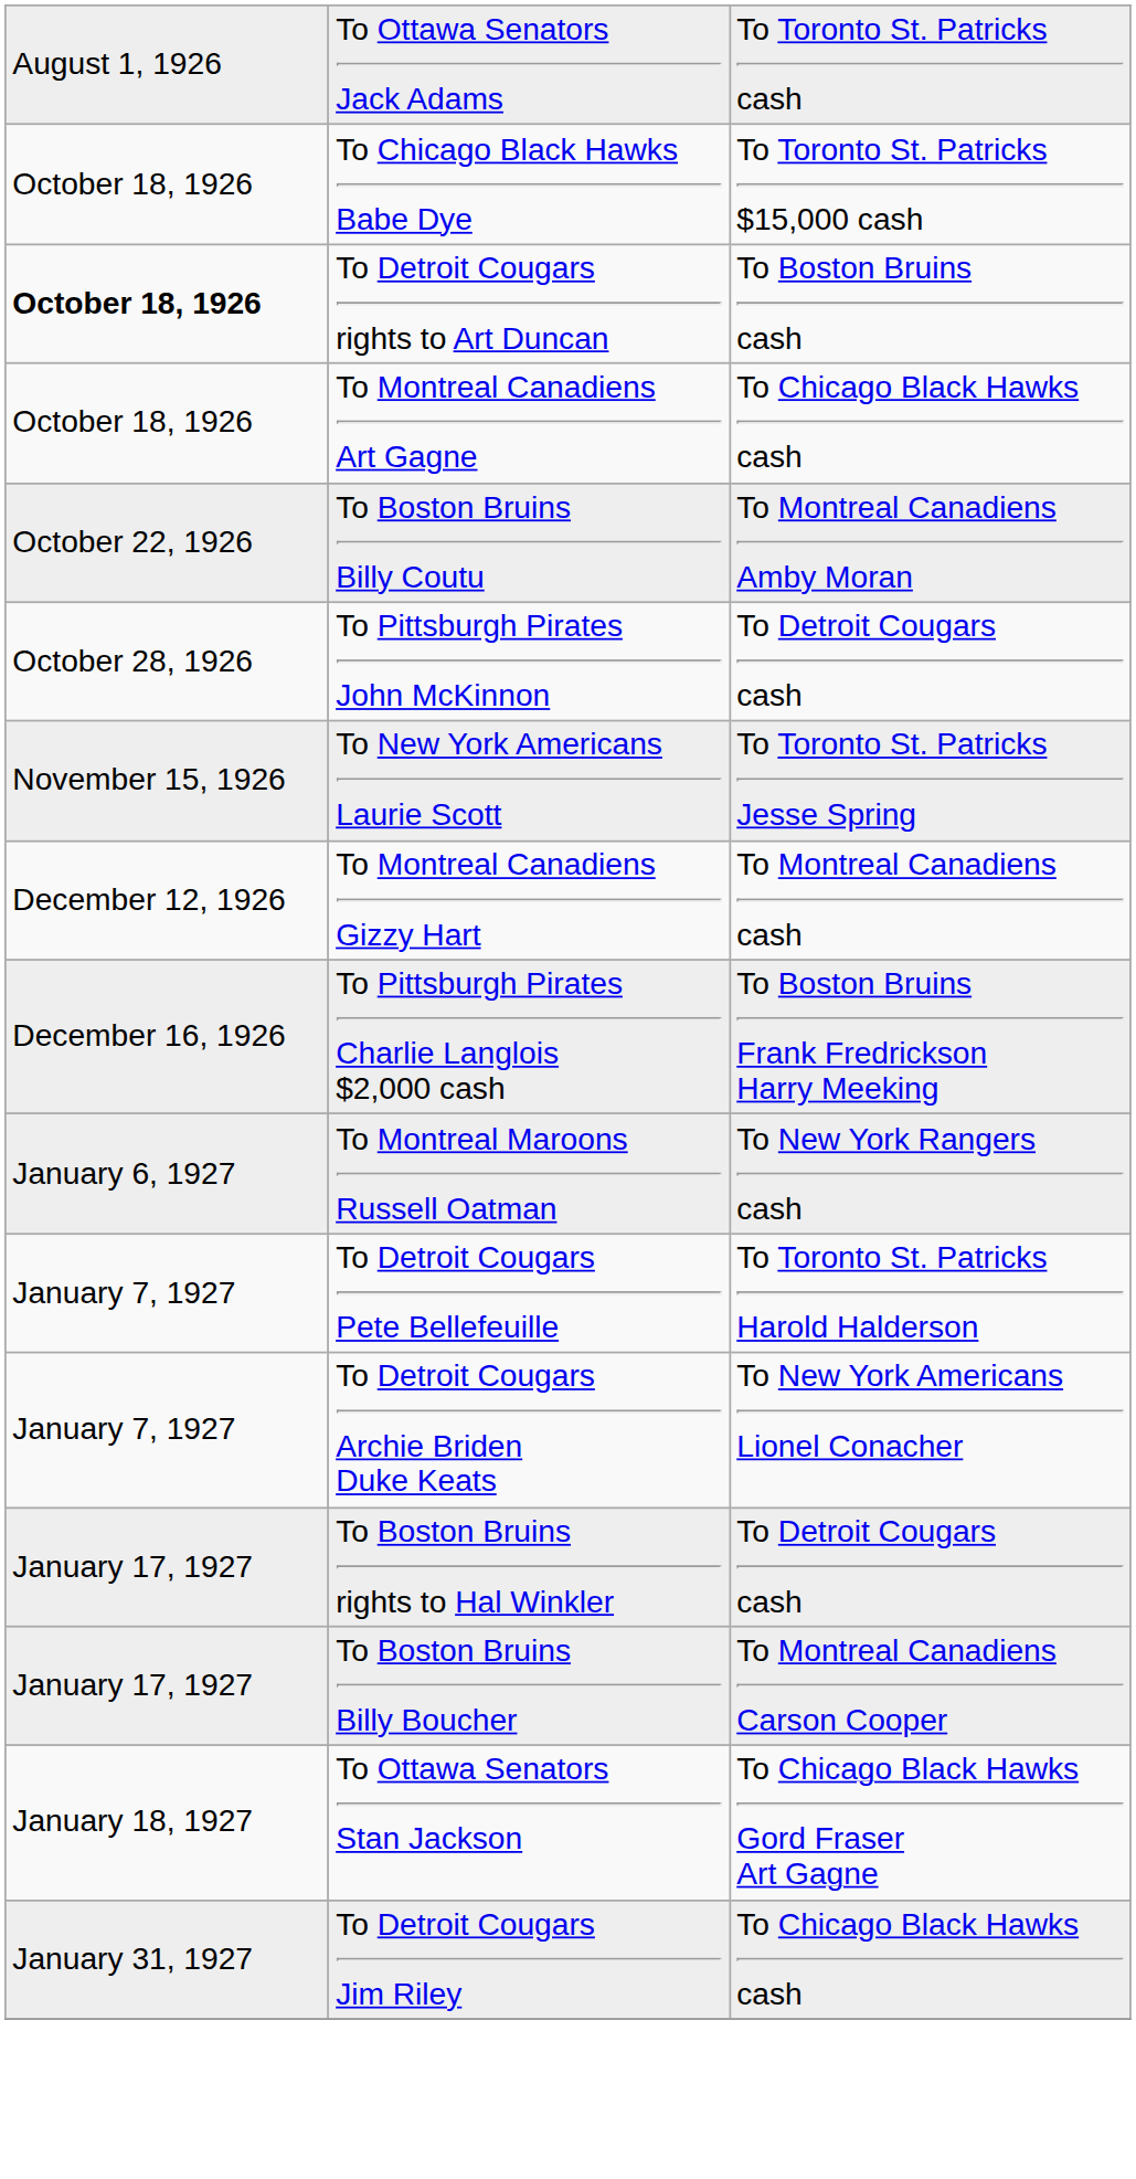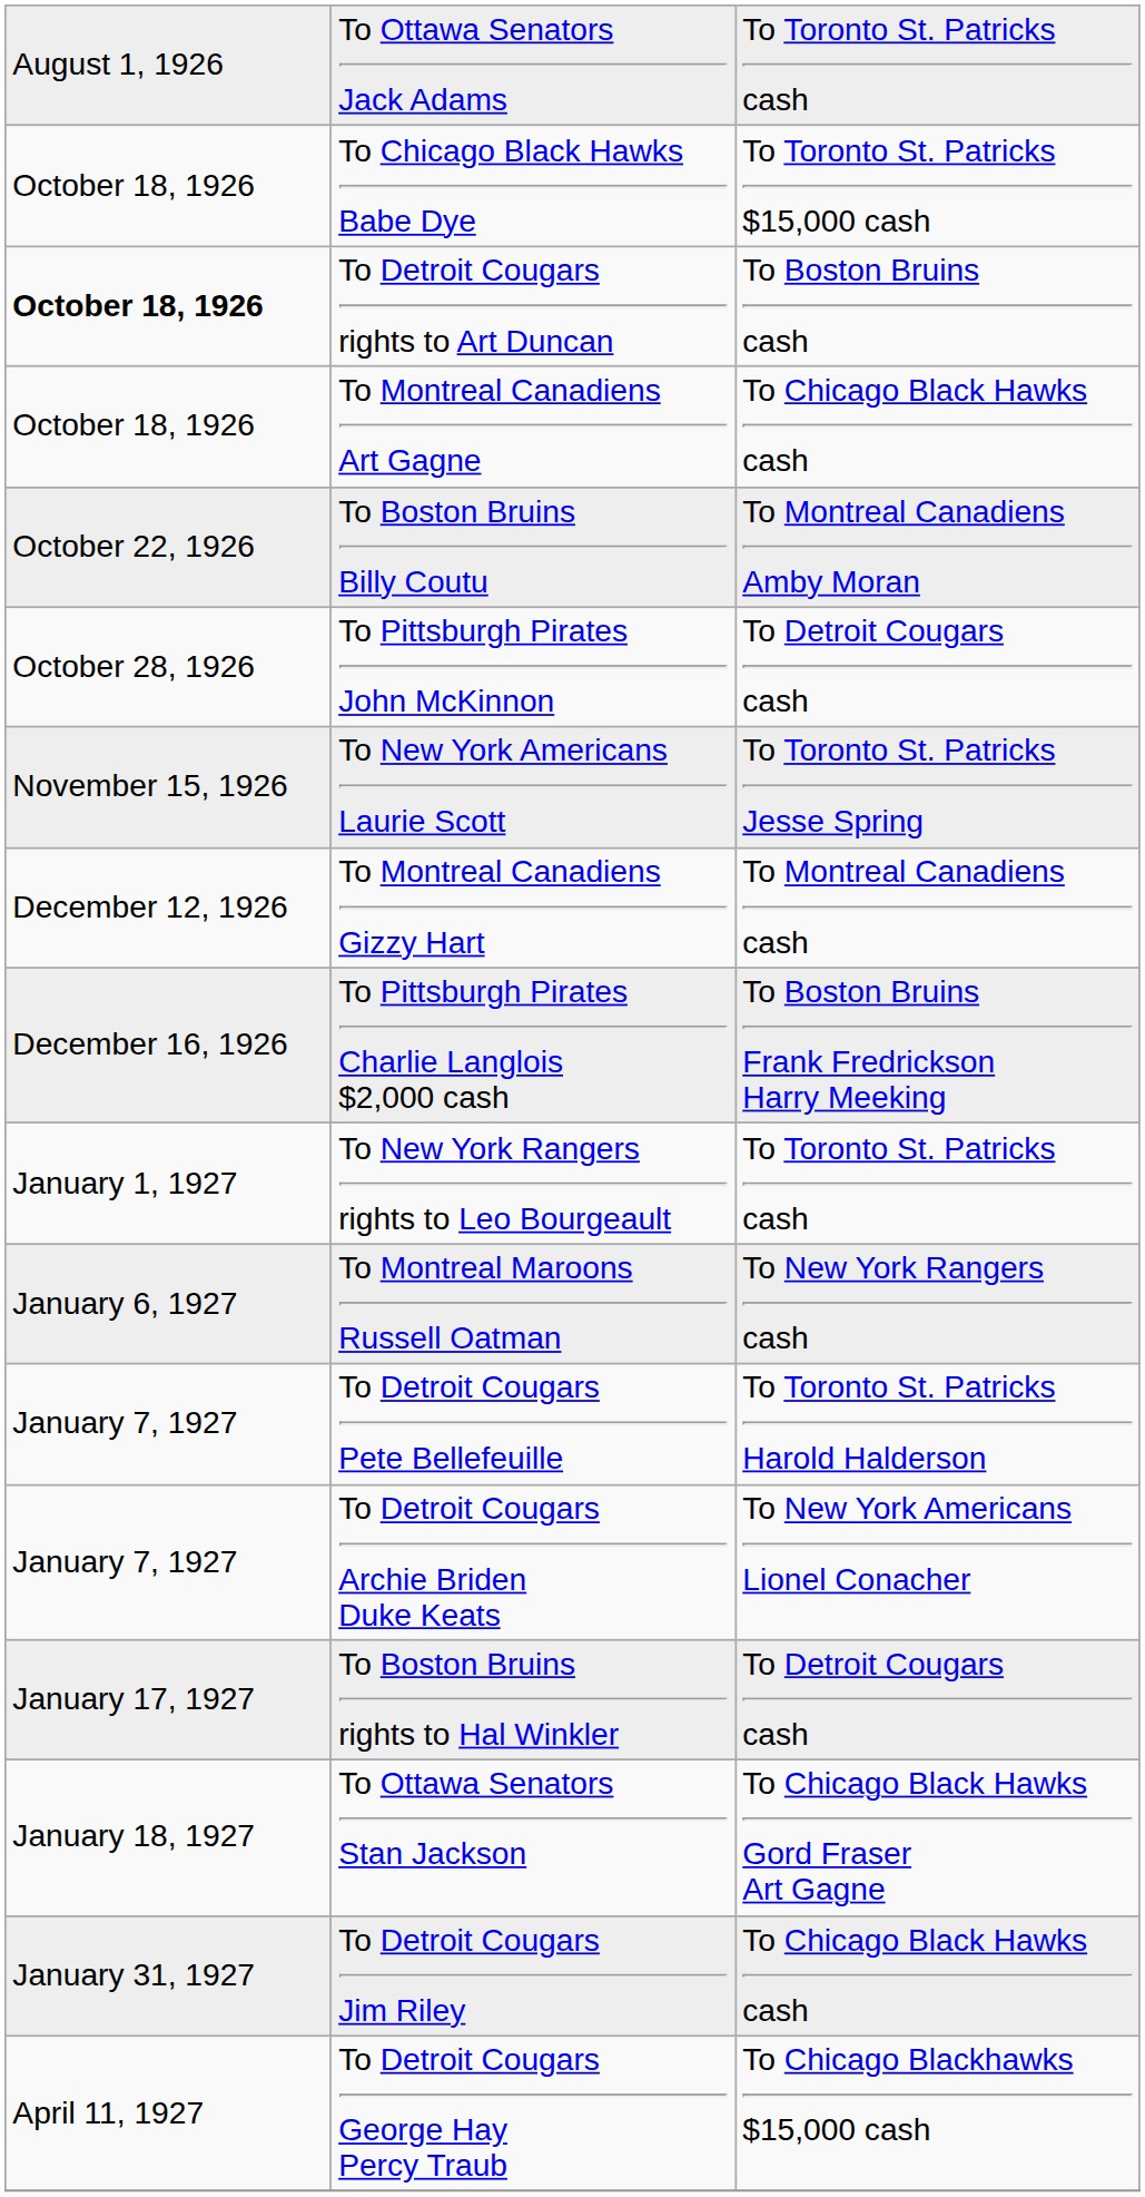+ row: January 1, 1927 | To New York Rangers rights to Leo Bourgeault | To Toronto St. Patricks cash
- row: January 17, 1927 | To Boston Bruins Billy Boucher | To Montreal Canadiens Carson Cooper
+ row: April 11, 1927 | To Detroit Cougars George Hay Percy Traub | To Chicago Blackhawks $15,000 cash
